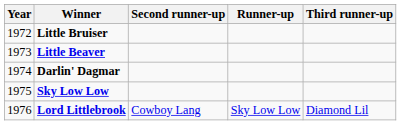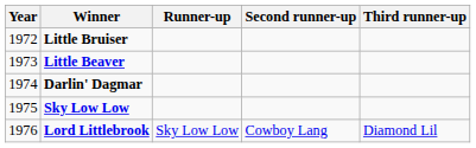columns swapped: Runner-up <-> Second runner-up
